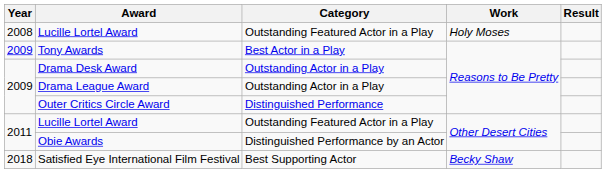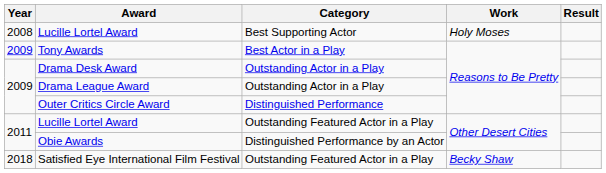2008 / Lucille Lortel Award | Category: Outstanding Featured Actor in a Play -> Best Supporting Actor
Satisfied Eye International Film Festival | Category: Best Supporting Actor -> Outstanding Featured Actor in a Play
